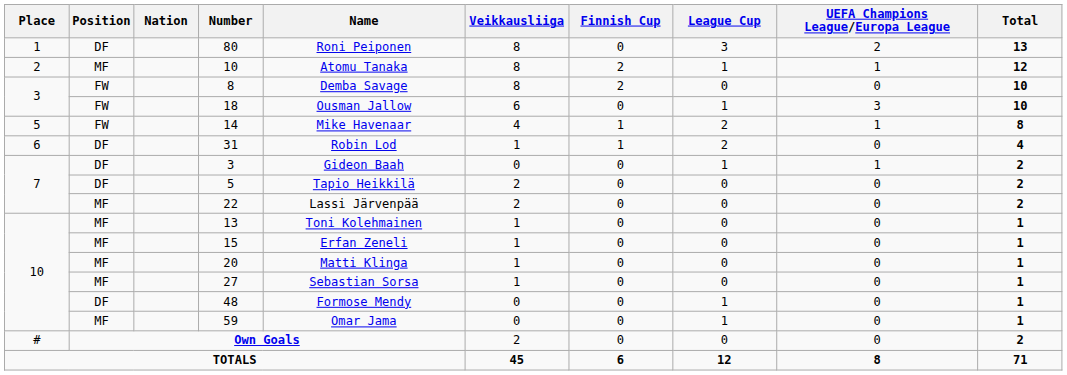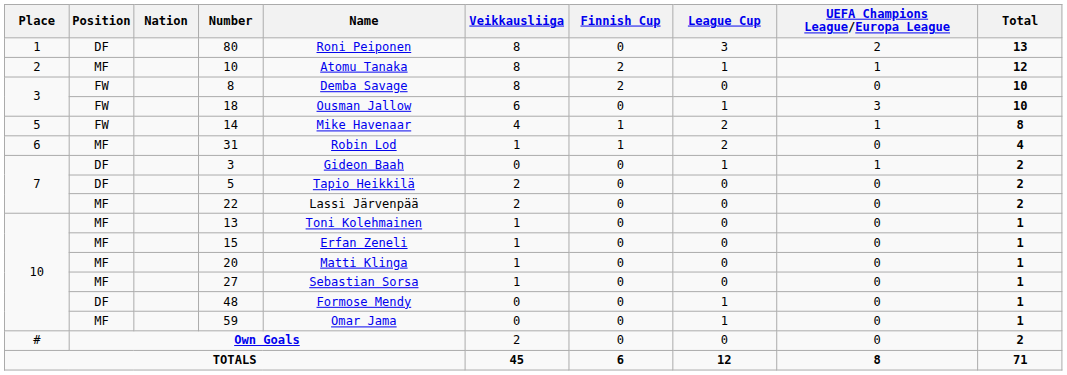31 | Position: DF -> MF
